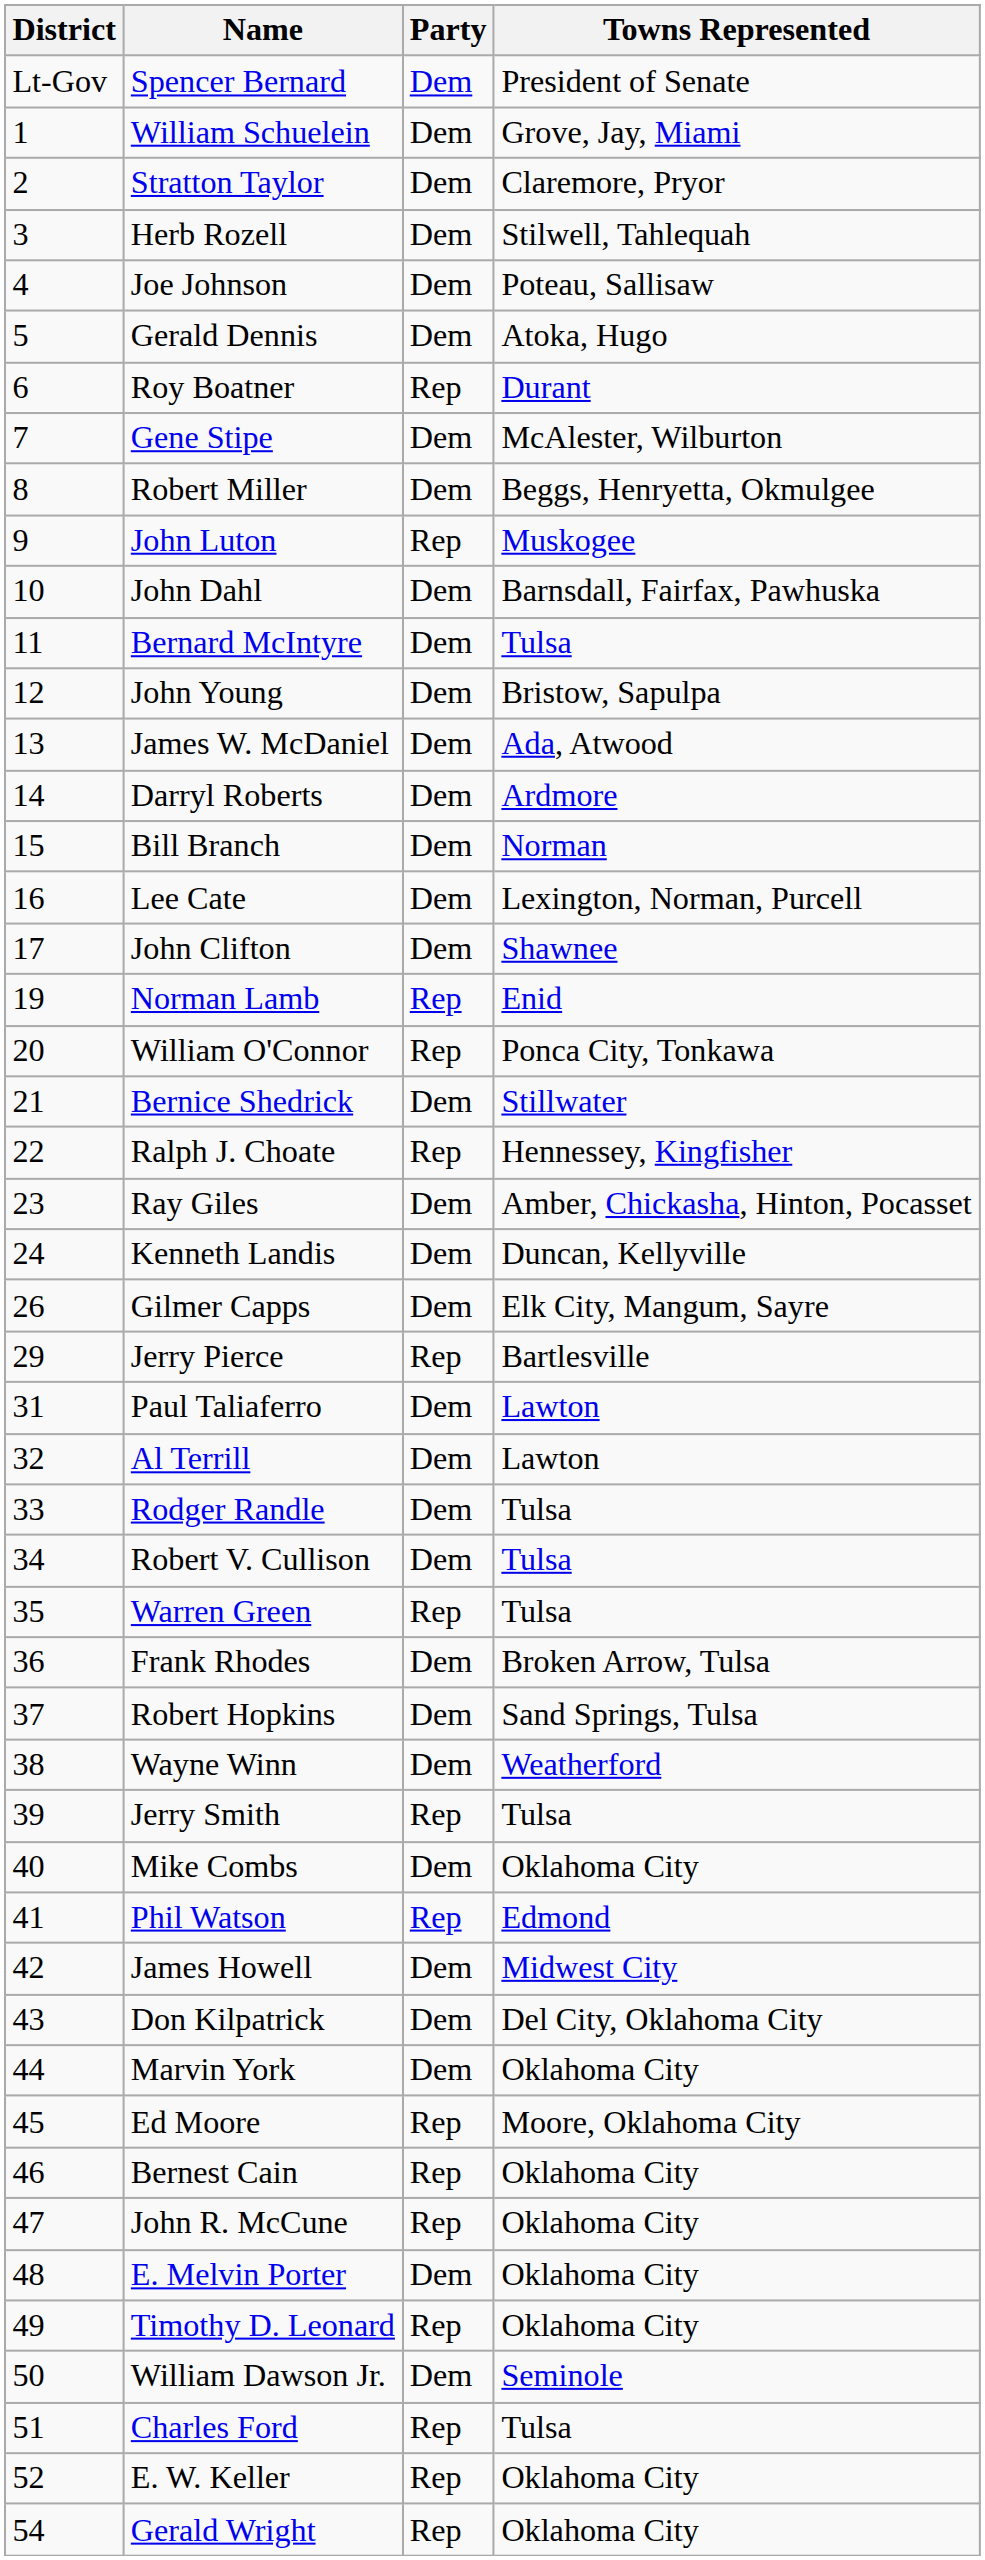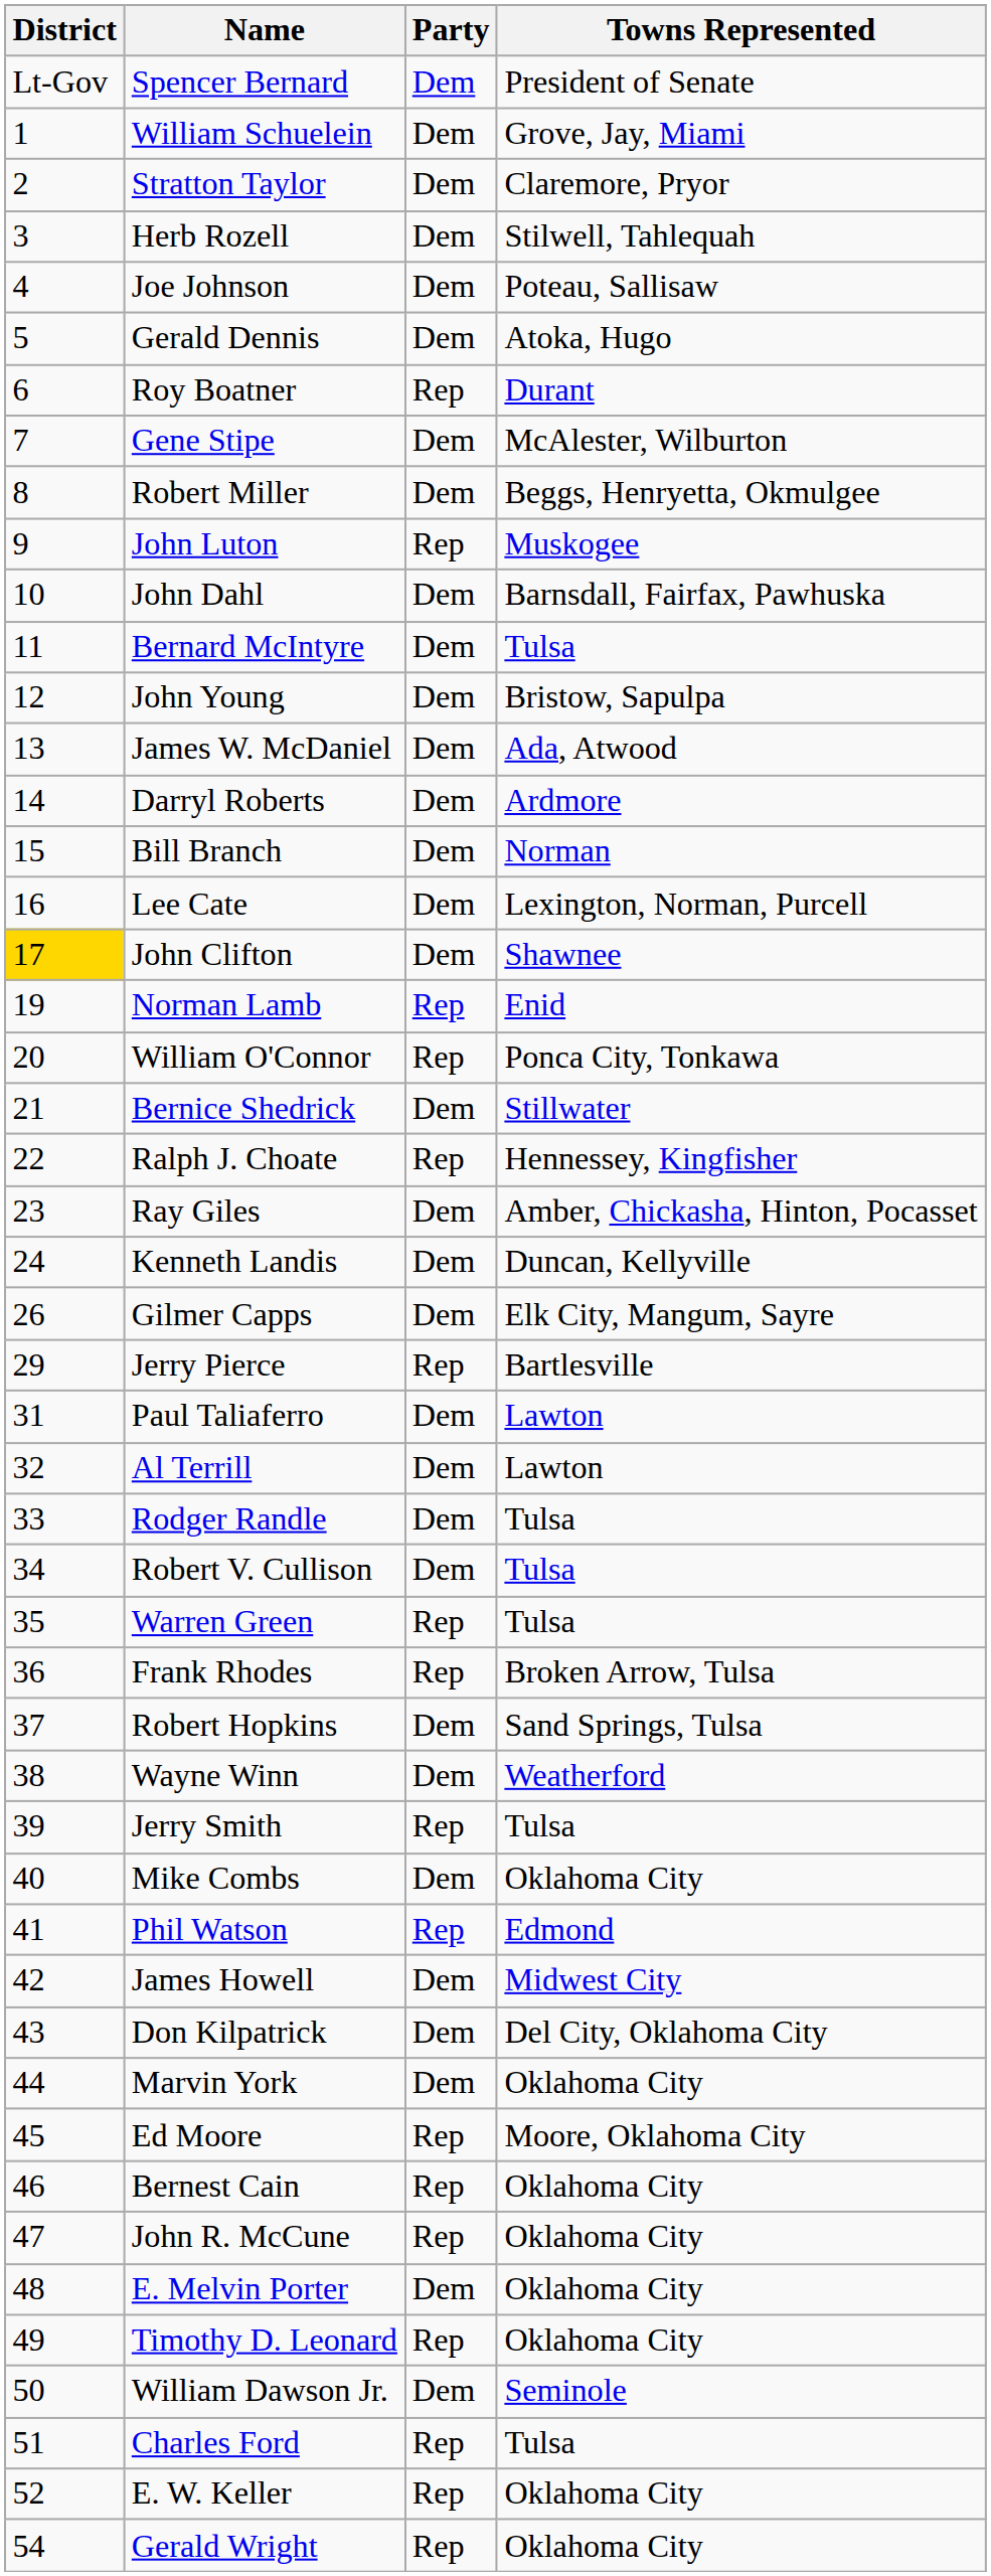John Clifton | District: no background -> gold background
Frank Rhodes | Party: Dem -> Rep
